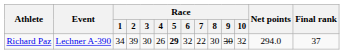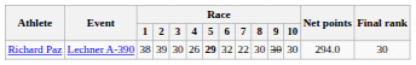Richard Paz | Race / 1: 34 -> 38
Richard Paz | Race / 10: 32 -> 30
Richard Paz | Final rank: 37 -> 30
